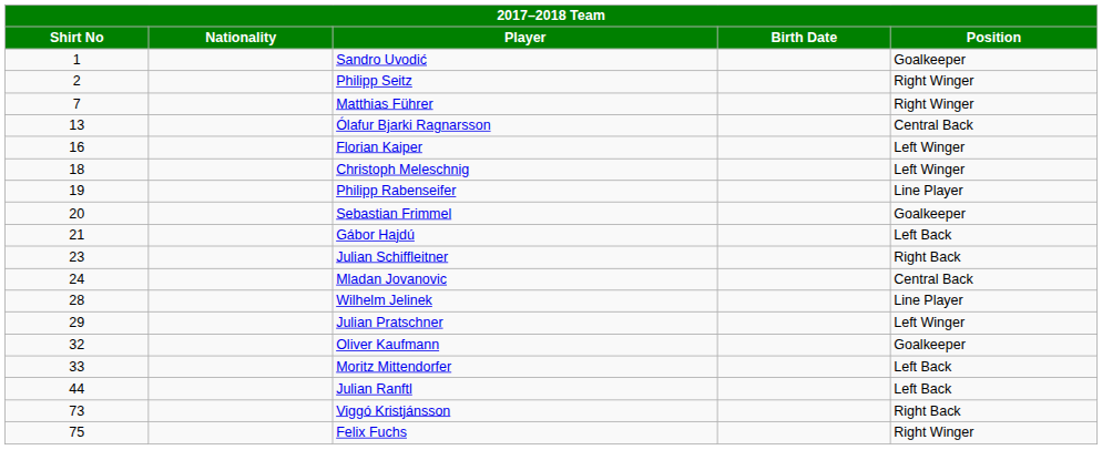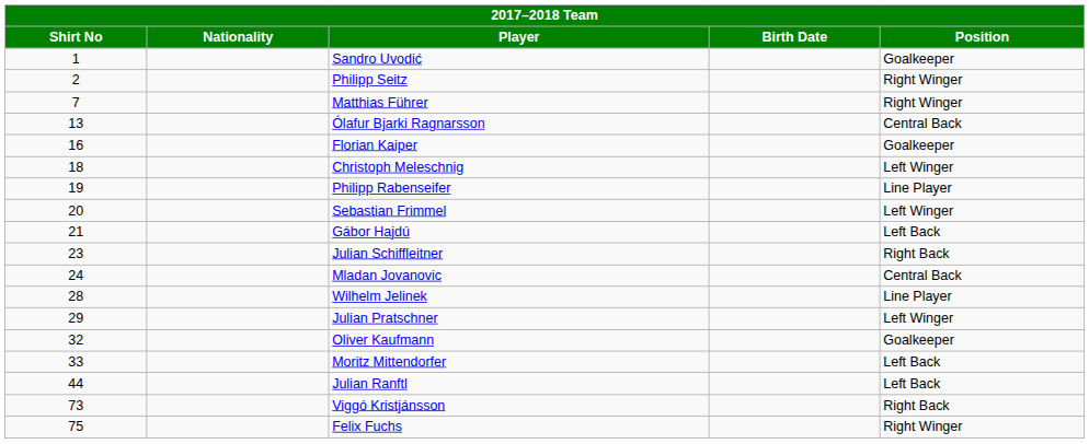Florian Kaiper | Position: Left Winger -> Goalkeeper
Sebastian Frimmel | Position: Goalkeeper -> Left Winger
